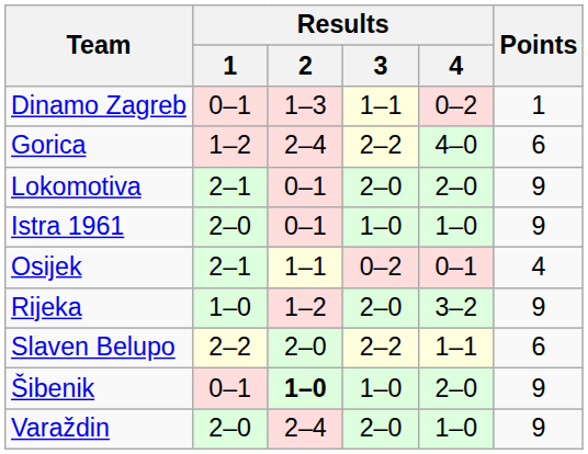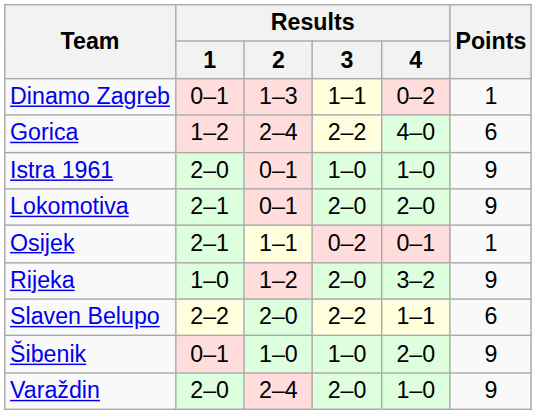rows swapped: Istra 1961 <-> Lokomotiva
Osijek | Points: 4 -> 1
Šibenik | Results / 2: bold -> normal
